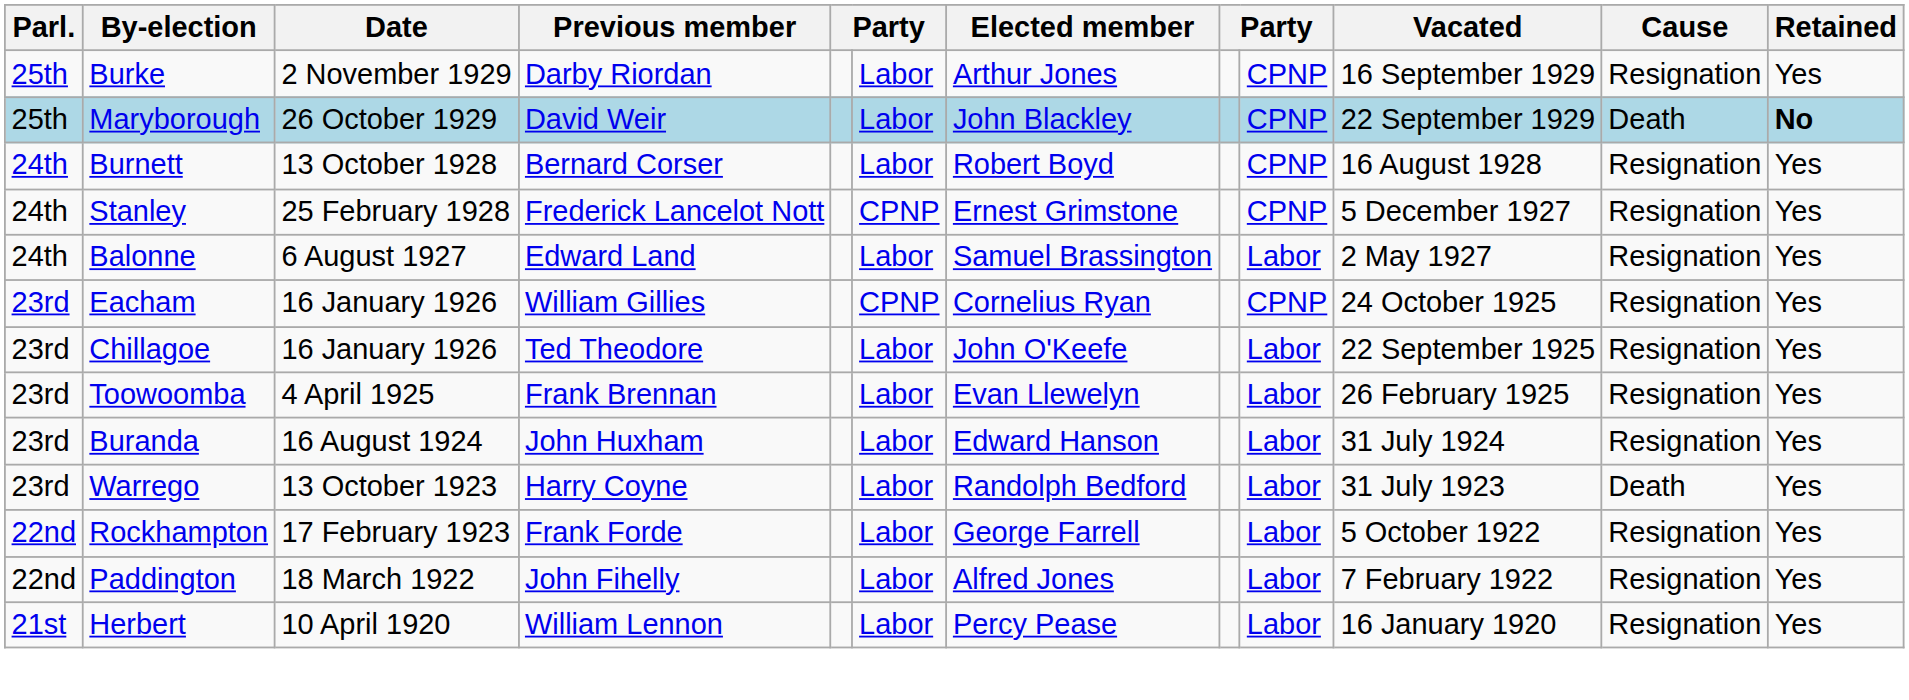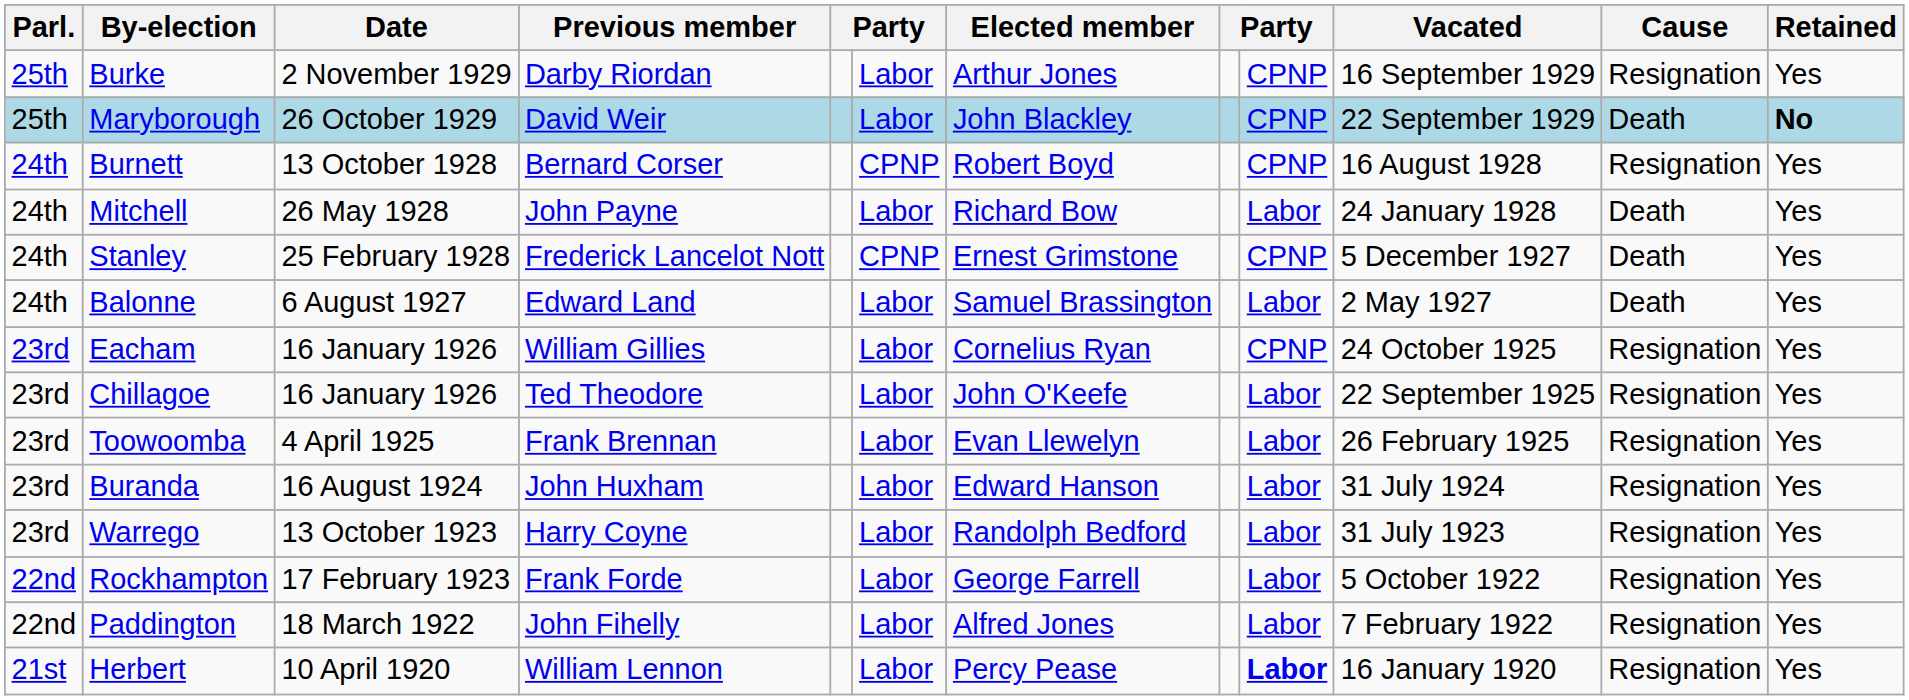Burnett | column 6: Labor -> CPNP
+ row: 24th | Mitchell | 26 May 1928 | John Payne | Labor | Richard Bow | Labor | 24 January 1928 | Death | Yes
Stanley | Cause: Resignation -> Death
Balonne | Cause: Resignation -> Death
Eacham | column 6: CPNP -> Labor
Warrego | Cause: Death -> Resignation
Herbert | column 9: normal -> bold
